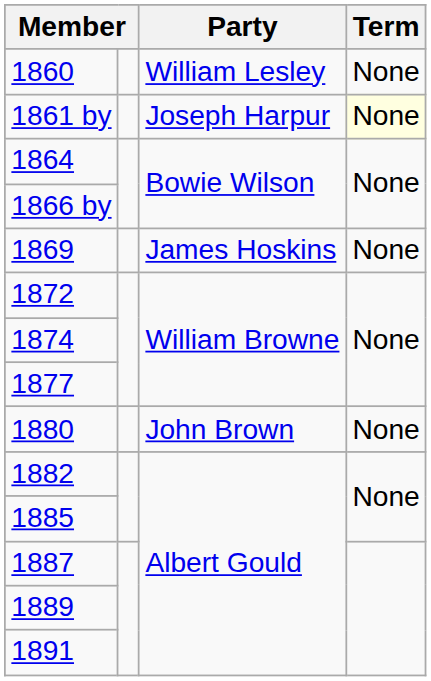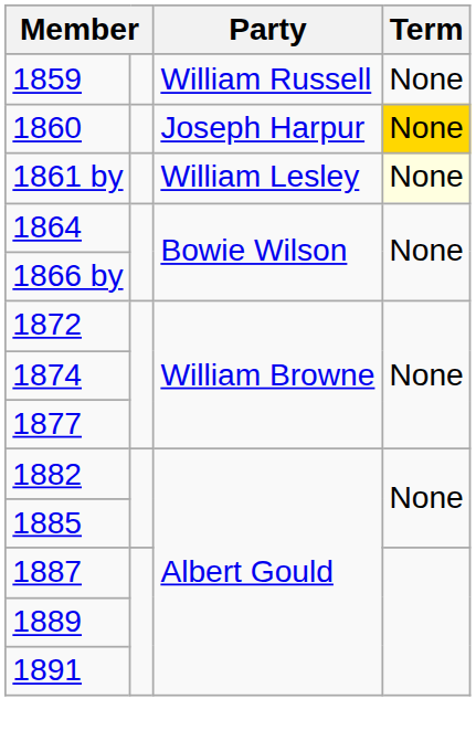+ row: 1859 | William Russell | None
1860 | Party: William Lesley -> Joseph Harpur
1860 | Term: no background -> gold background
1861 by | Party: Joseph Harpur -> William Lesley
- row: 1869 | James Hoskins | None
- row: 1880 | John Brown | None
